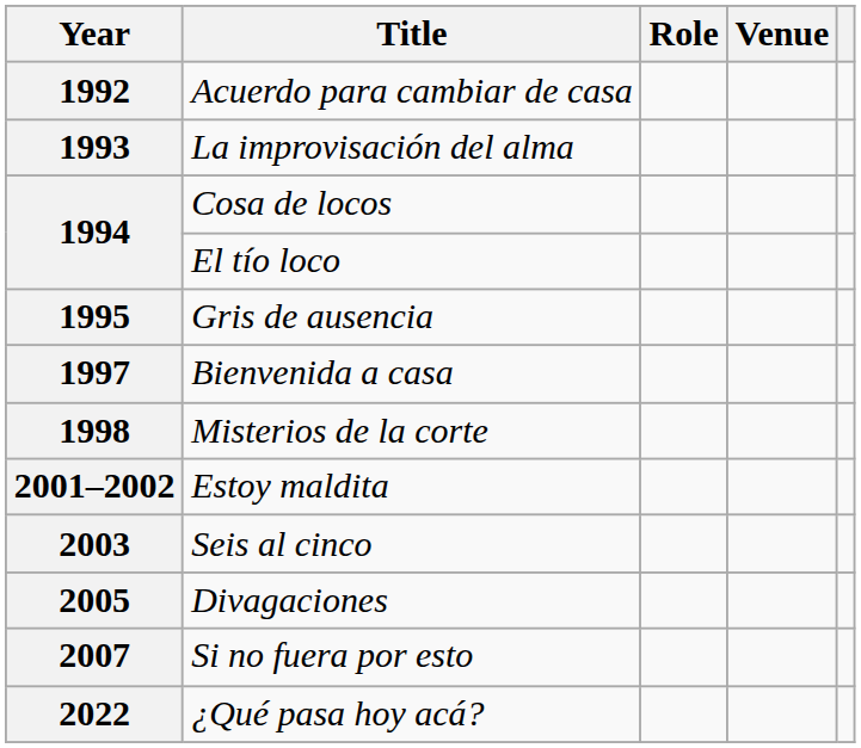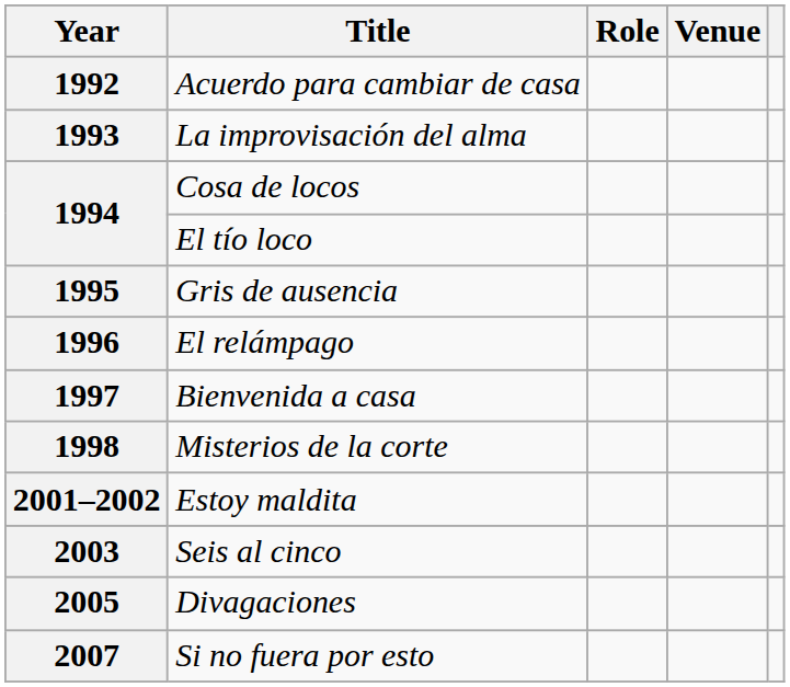+ row: 1996 | El relámpago
- row: 2022 | ¿Qué pasa hoy acá?
